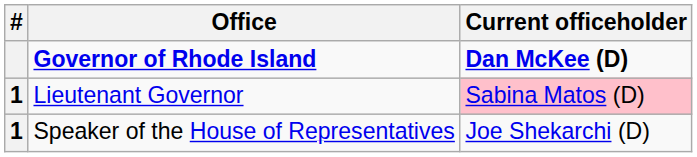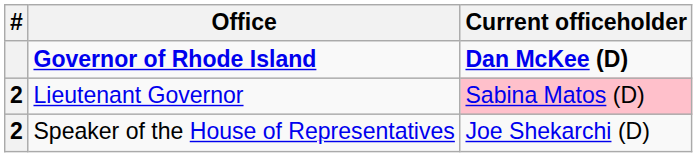Lieutenant Governor | #: 1 -> 2
Speaker of the House of Representatives | #: 1 -> 2
